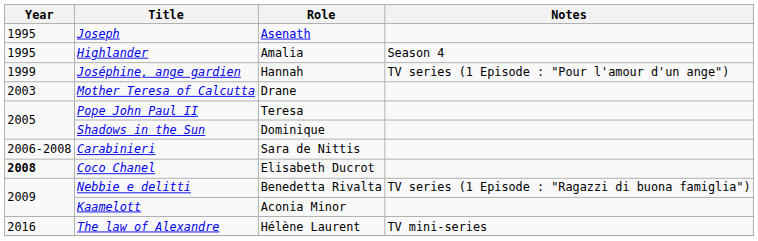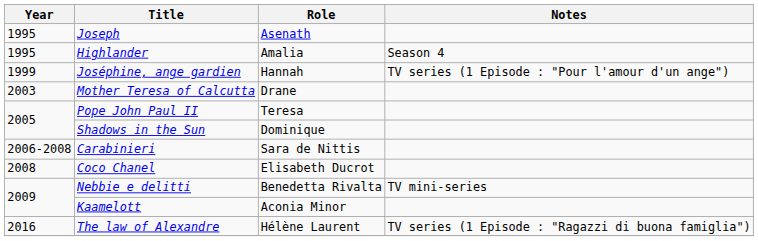Coco Chanel | Year: bold -> normal
Nebbie e delitti | Notes: TV series (1 Episode : "Ragazzi di buona famiglia") -> TV mini-series
The law of Alexandre | Notes: TV mini-series -> TV series (1 Episode : "Ragazzi di buona famiglia")
